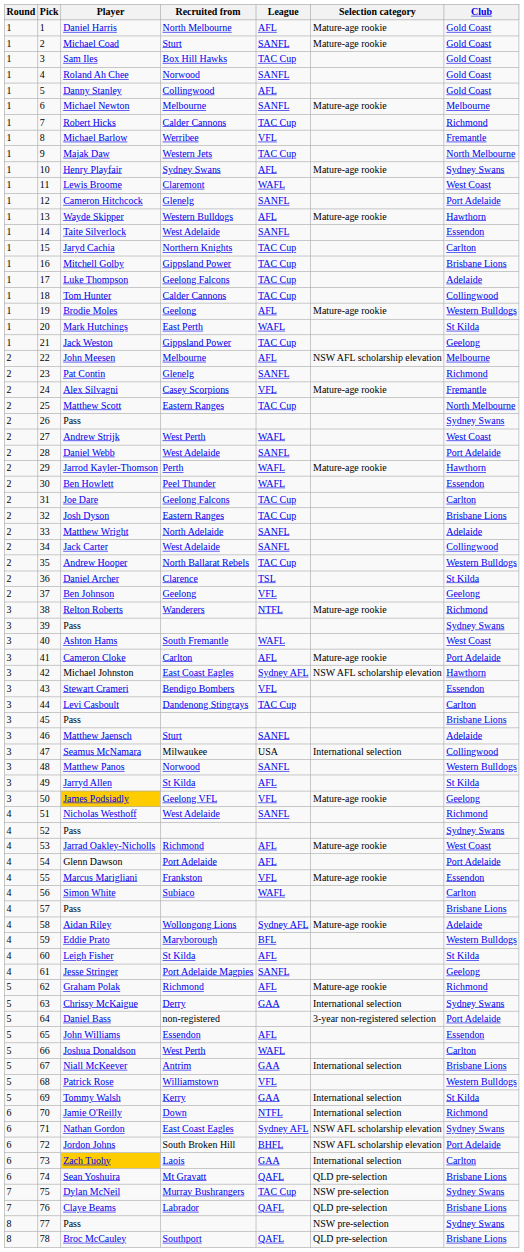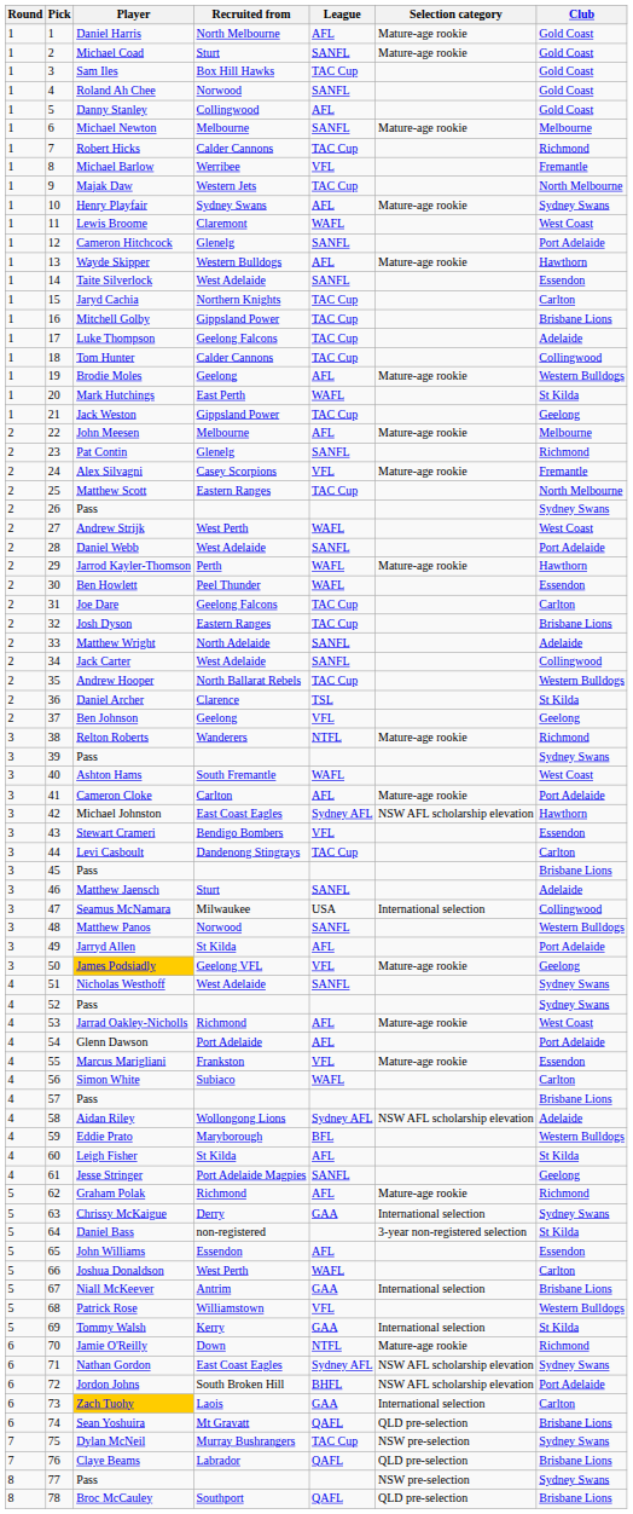John Meesen | Selection category: NSW AFL scholarship elevation -> Mature-age rookie
Jarryd Allen | Club: St Kilda -> Port Adelaide
Nicholas Westhoff | Club: Richmond -> Sydney Swans
Aidan Riley | Selection category: Mature-age rookie -> NSW AFL scholarship elevation
Daniel Bass | Club: Port Adelaide -> St Kilda
Jamie O'Reilly | Selection category: International selection -> Mature-age rookie
